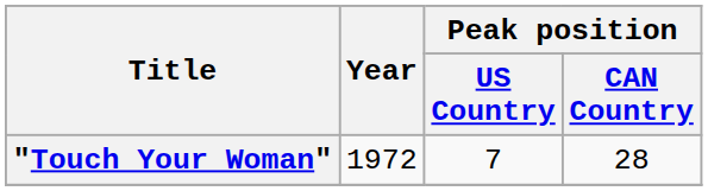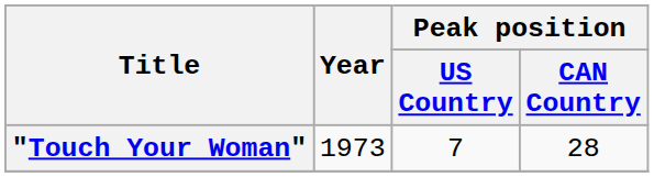"Touch Your Woman" | Year: 1972 -> 1973
